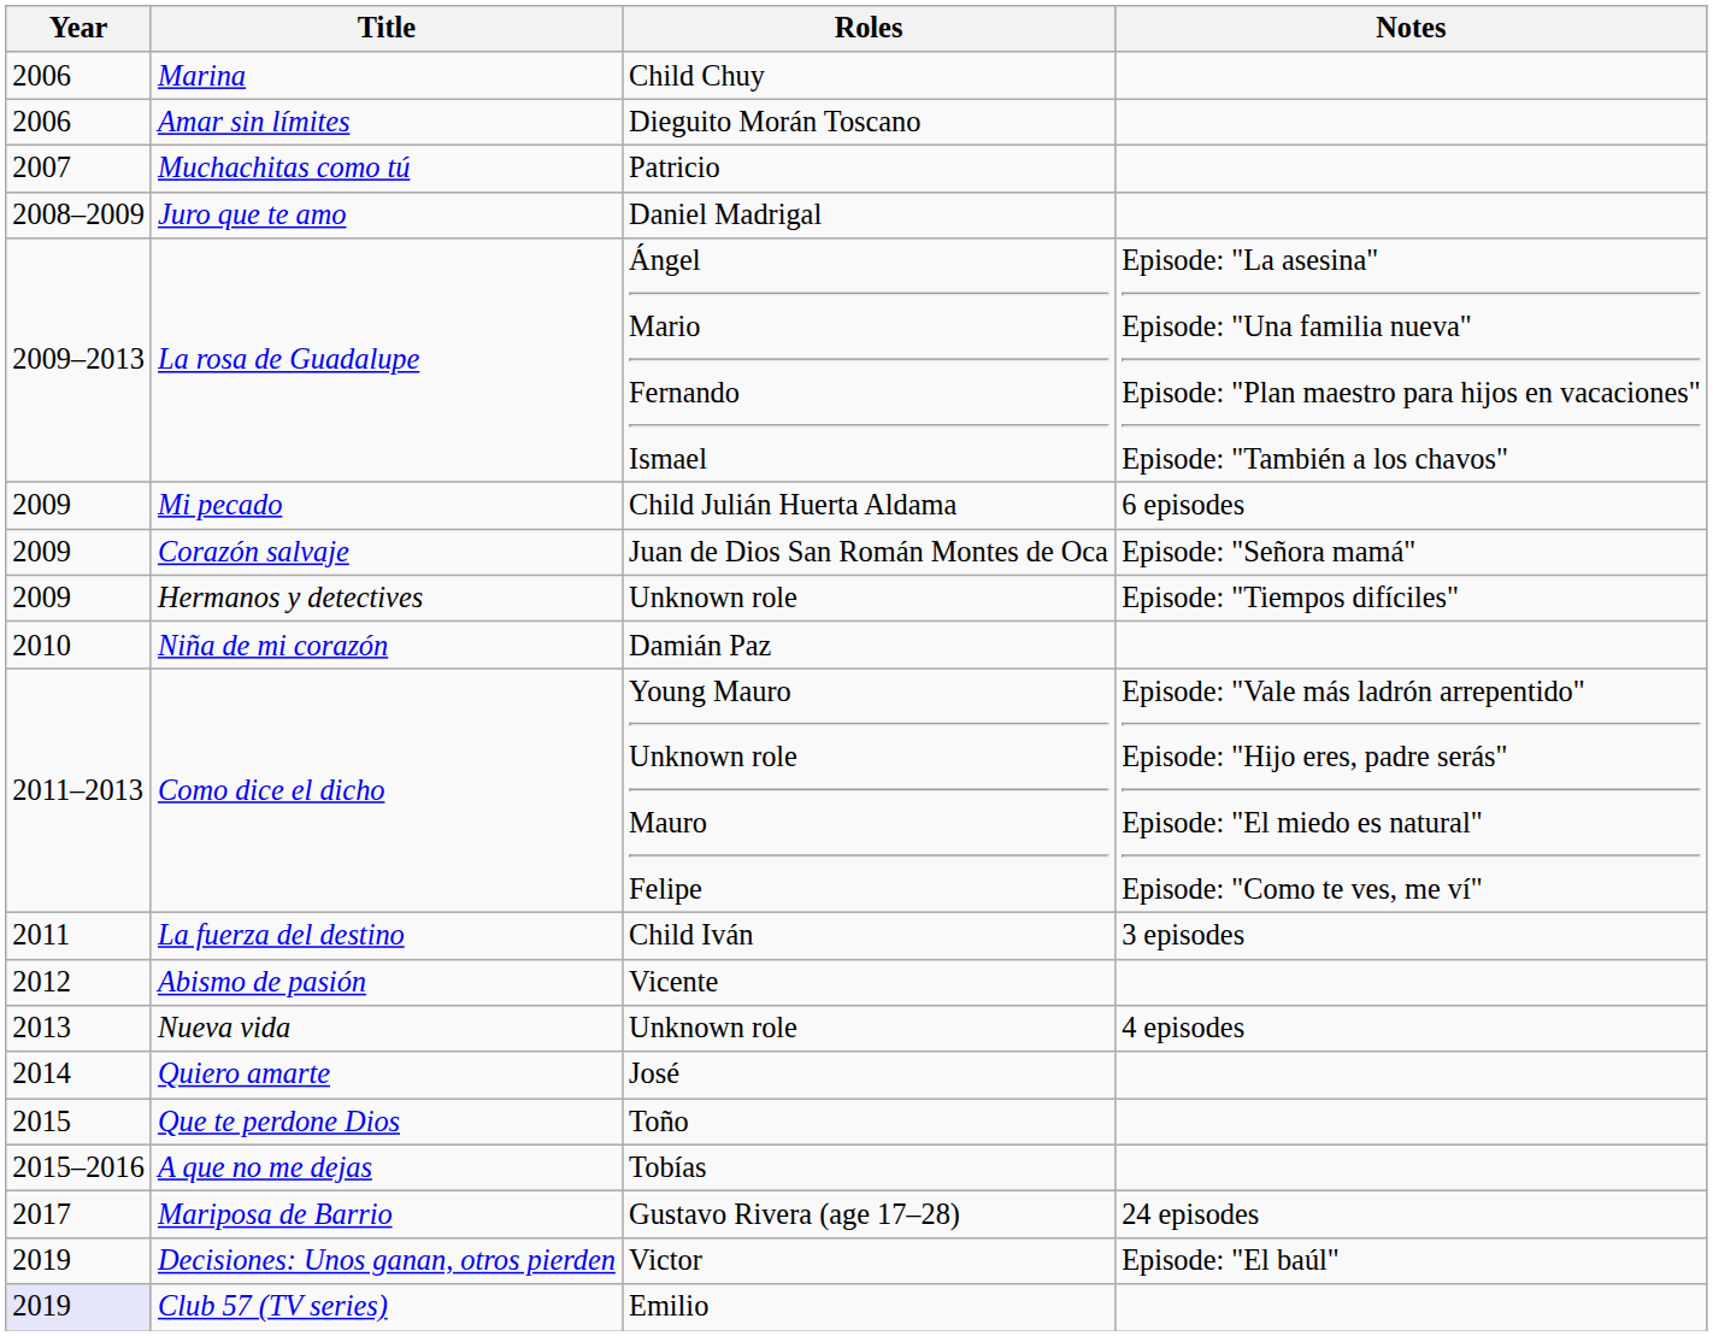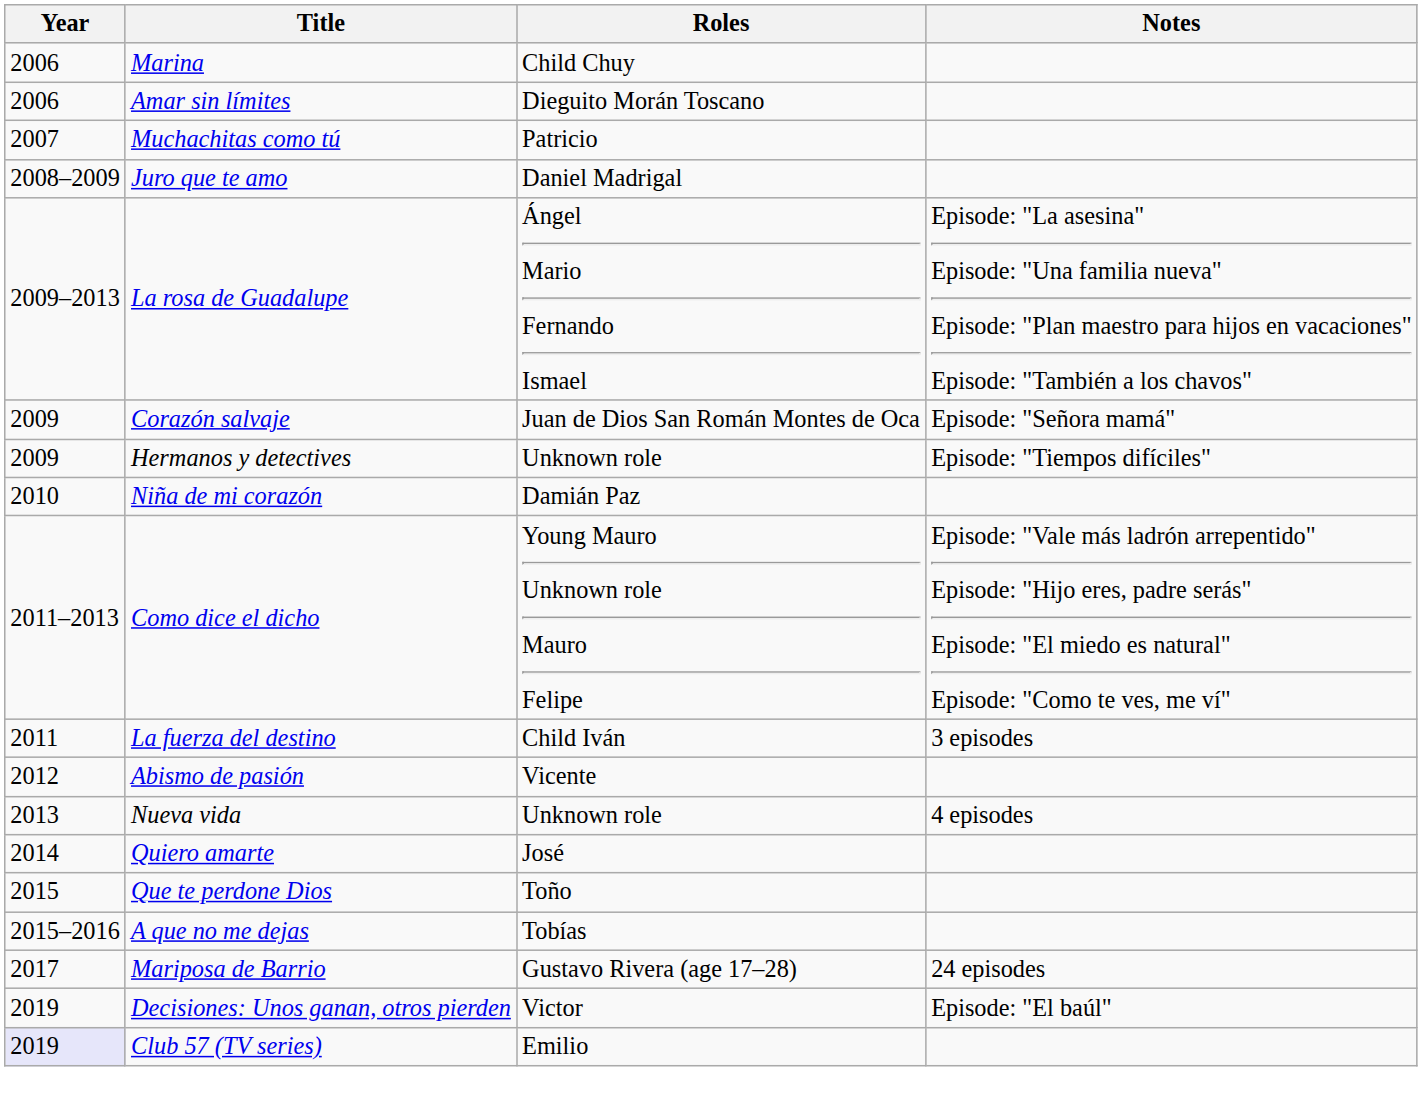- row: 2009 | Mi pecado | Child Julián Huerta Aldama | 6 episodes
